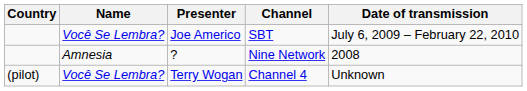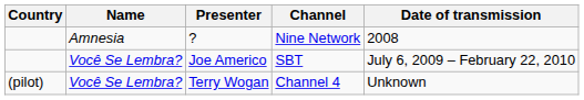rows swapped: ? <-> Joe Americo
